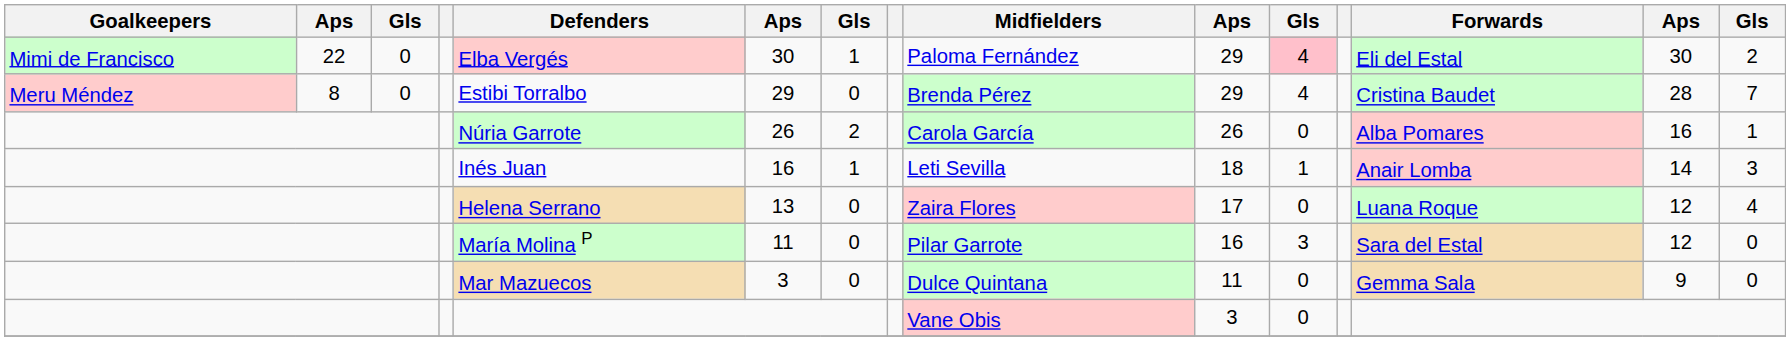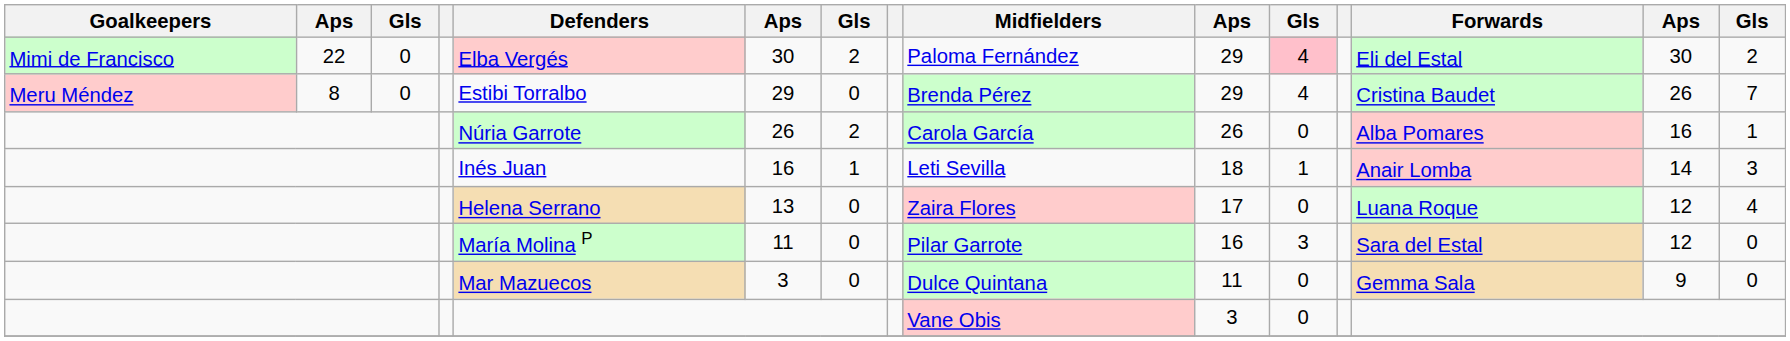Mimi de Francisco | column 7: 1 -> 2
Meru Méndez | column 14: 28 -> 26
